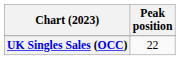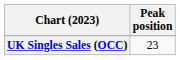UK Singles Sales (OCC) | Peak position: 22 -> 23
